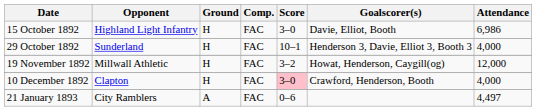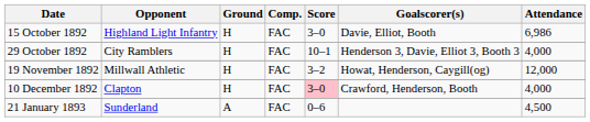29 October 1892 | Opponent: Sunderland -> City Ramblers
21 January 1893 | Opponent: City Ramblers -> Sunderland
21 January 1893 | Attendance: 4,497 -> 4,500
